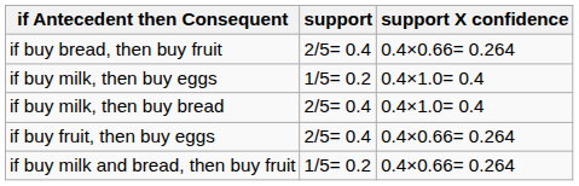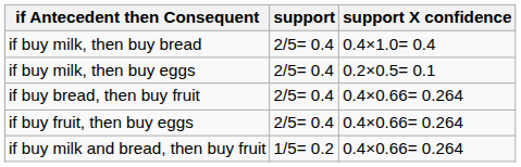rows swapped: if buy milk, then buy bread <-> if buy bread, then buy fruit
if buy milk, then buy eggs | support: 1/5= 0.2 -> 2/5= 0.4
if buy milk, then buy eggs | support X confidence: 0.4×1.0= 0.4 -> 0.2×0.5= 0.1
